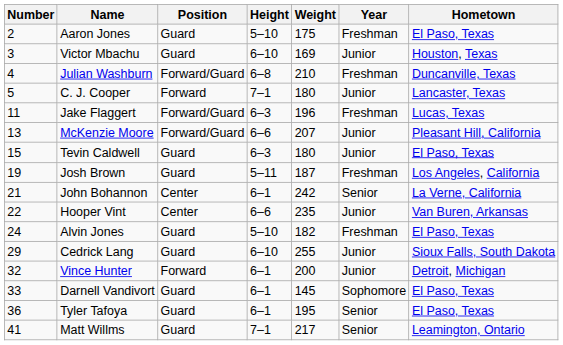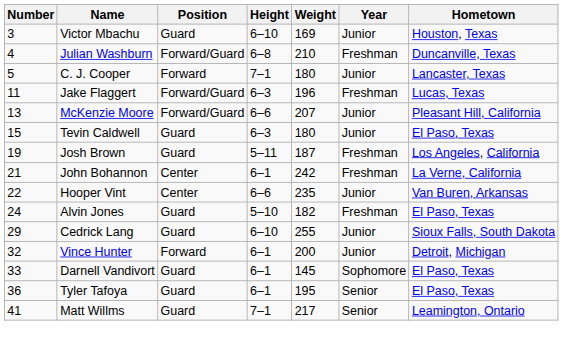- row: 2 | Aaron Jones | Guard | 5–10 | 175 | Freshman | El Paso, Texas
John Bohannon | Year: Senior -> Freshman
